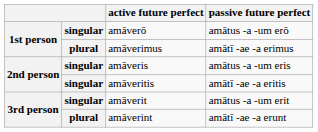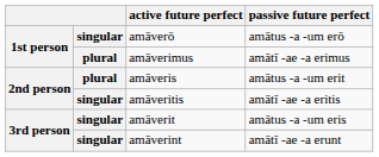amāveris | column 2: singular -> plural
amāveris | passive future perfect: amātus -a -um eris -> amātus -a -um erit
amāverit | passive future perfect: amātus -a -um erit -> amātus -a -um eris
amāverint | column 2: plural -> singular
